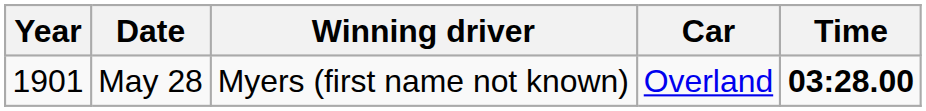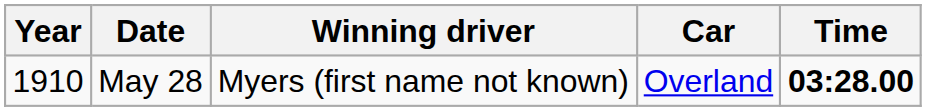May 28 | Year: 1901 -> 1910
